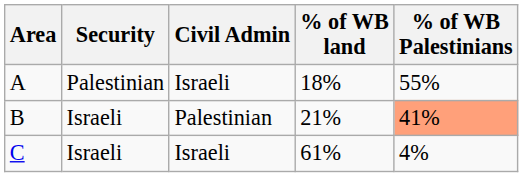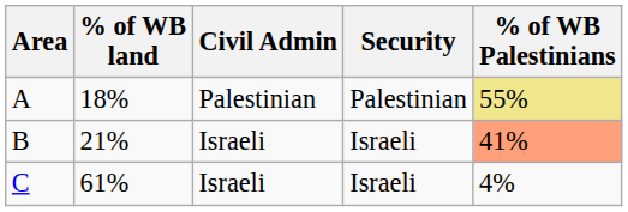columns swapped: Security <-> % of WB land
A | Civil Admin: Israeli -> Palestinian
A | % of WB Palestinians: no background -> khaki background
B | Civil Admin: Palestinian -> Israeli
